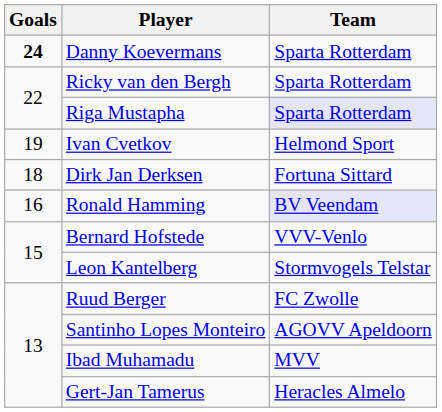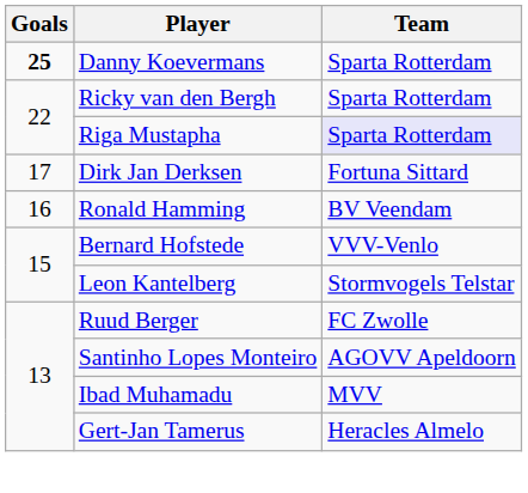Danny Koevermans | Goals: 24 -> 25
- row: 19 | Ivan Cvetkov | Helmond Sport
Dirk Jan Derksen | Goals: 18 -> 17
Ronald Hamming | Team: lavender background -> no background
